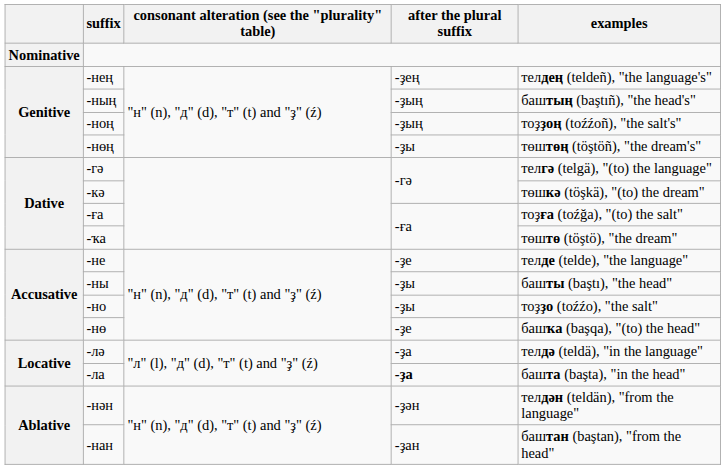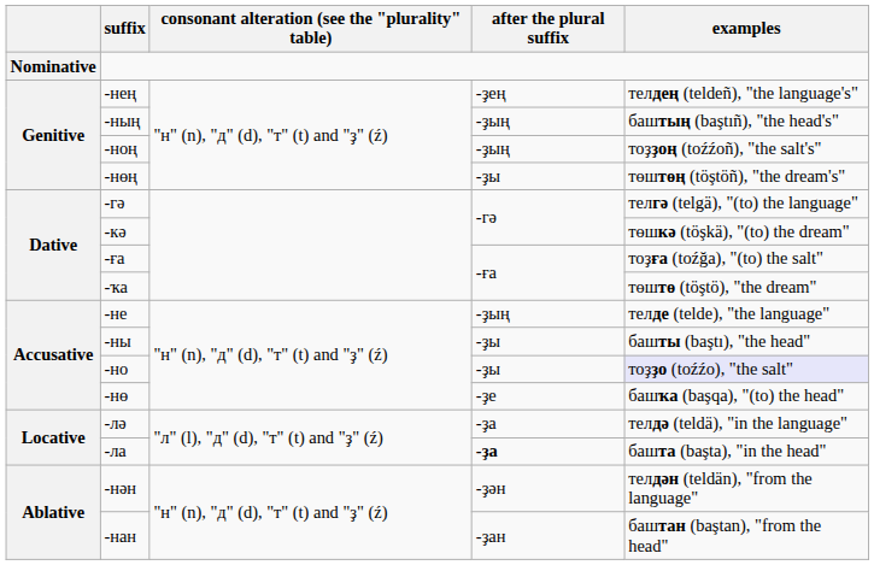-не | after the plural suffix: -ҙе -> -ҙың
-но | examples: no background -> lavender background
